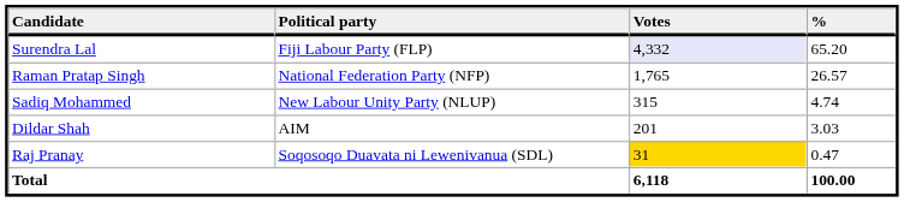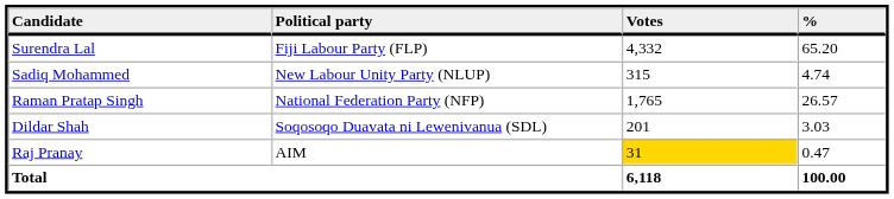Surendra Lal | Votes: lavender background -> no background
rows swapped: Raman Pratap Singh <-> Sadiq Mohammed
Dildar Shah | Political party: AIM -> Soqosoqo Duavata ni Lewenivanua (SDL)
Raj Pranay | Political party: Soqosoqo Duavata ni Lewenivanua (SDL) -> AIM
